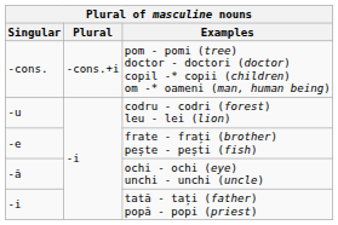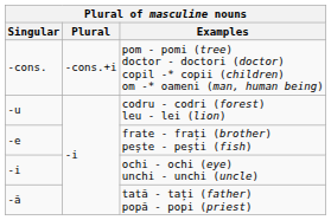ochi - ochi (eye) unchi - unchi (uncle) | Singular: -ă -> -i
tată - tați (father) popă - popi (priest) | Singular: -i -> -ă
